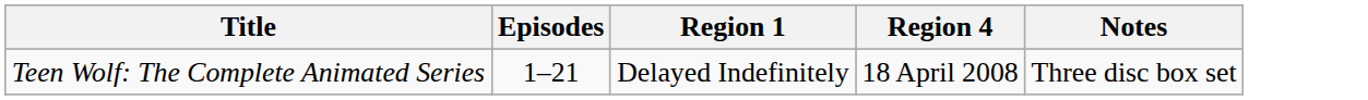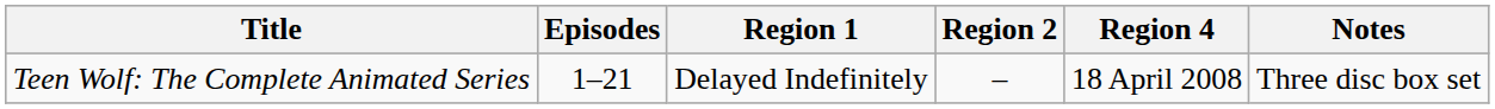+ column: Region 2 | –
